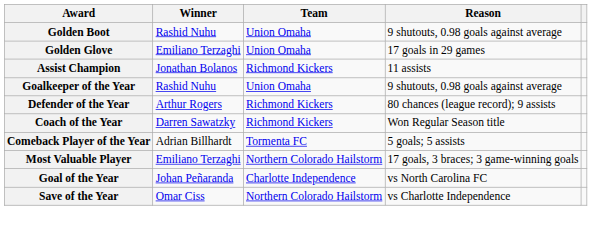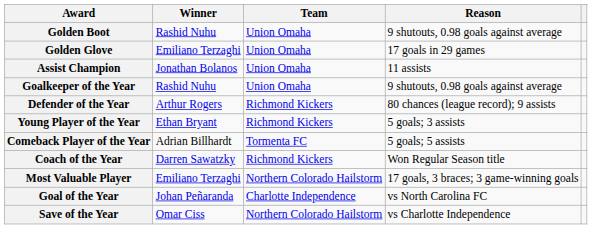Assist Champion | Team: Richmond Kickers -> Union Omaha
+ row: Young Player of the Year | Ethan Bryant | Richmond Kickers | 5 goals; 3 assists
rows swapped: Comeback Player of the Year <-> Coach of the Year
